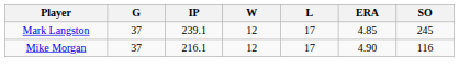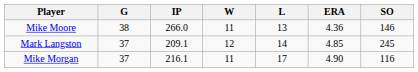+ row: Mike Moore | 38 | 266.0 | 11 | 13 | 4.36 | 146
Mark Langston | IP: 239.1 -> 209.1
Mark Langston | L: 17 -> 14
Mike Morgan | W: 12 -> 11
